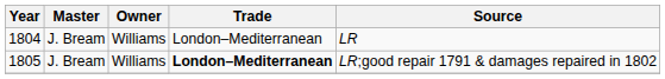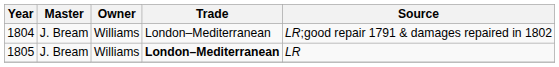1804 | Source: LR -> LR;good repair 1791 & damages repaired in 1802
1805 | Source: LR;good repair 1791 & damages repaired in 1802 -> LR
